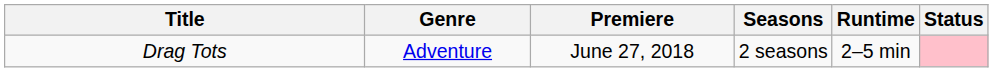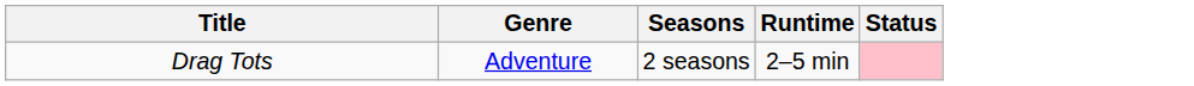- column: Premiere | June 27, 2018
